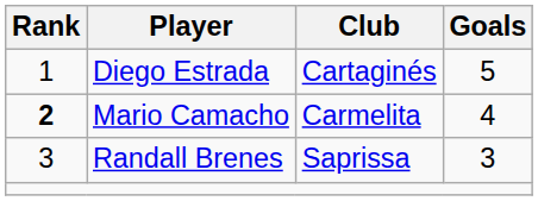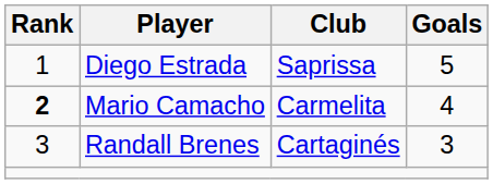Diego Estrada | Club: Cartaginés -> Saprissa
Randall Brenes | Club: Saprissa -> Cartaginés
